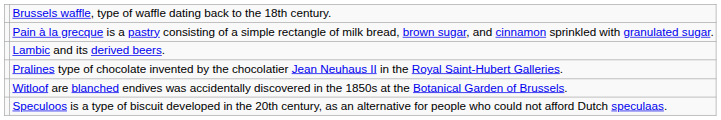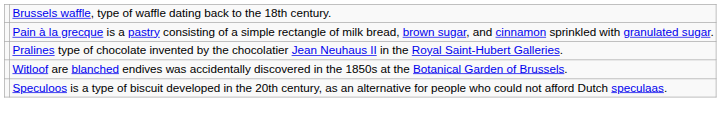- row: Lambic and its derived beers.
